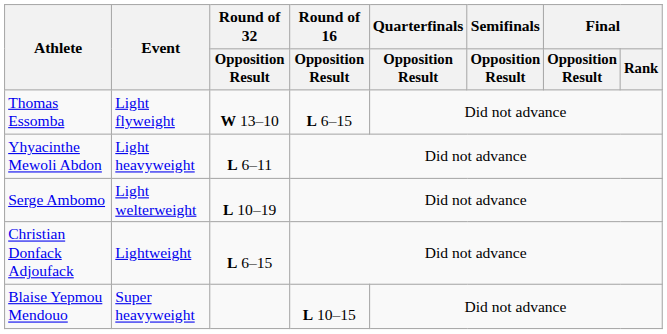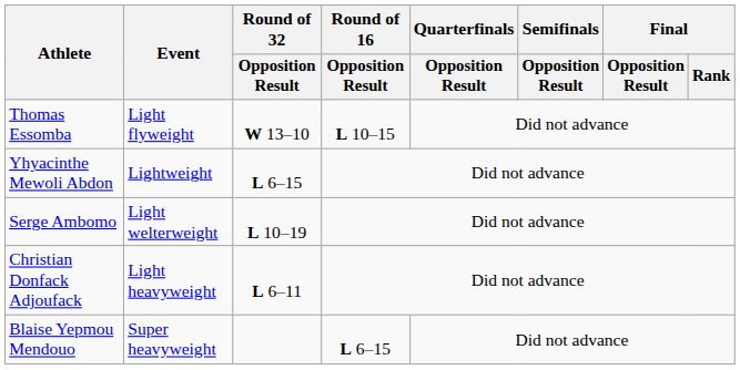Thomas Essomba | Round of 16 / Opposition Result: L 6–15 -> L 10–15
Yhyacinthe Mewoli Abdon | Event: Light heavyweight -> Lightweight
Yhyacinthe Mewoli Abdon | Round of 32 / Opposition Result: L 6–11 -> L 6–15
Christian Donfack Adjoufack | Event: Lightweight -> Light heavyweight
Christian Donfack Adjoufack | Round of 32 / Opposition Result: L 6–15 -> L 6–11
Blaise Yepmou Mendouo | Round of 16 / Opposition Result: L 10–15 -> L 6–15
